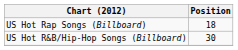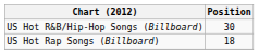rows swapped: US Hot R&B/Hip-Hop Songs (Billboard) <-> US Hot Rap Songs (Billboard)
